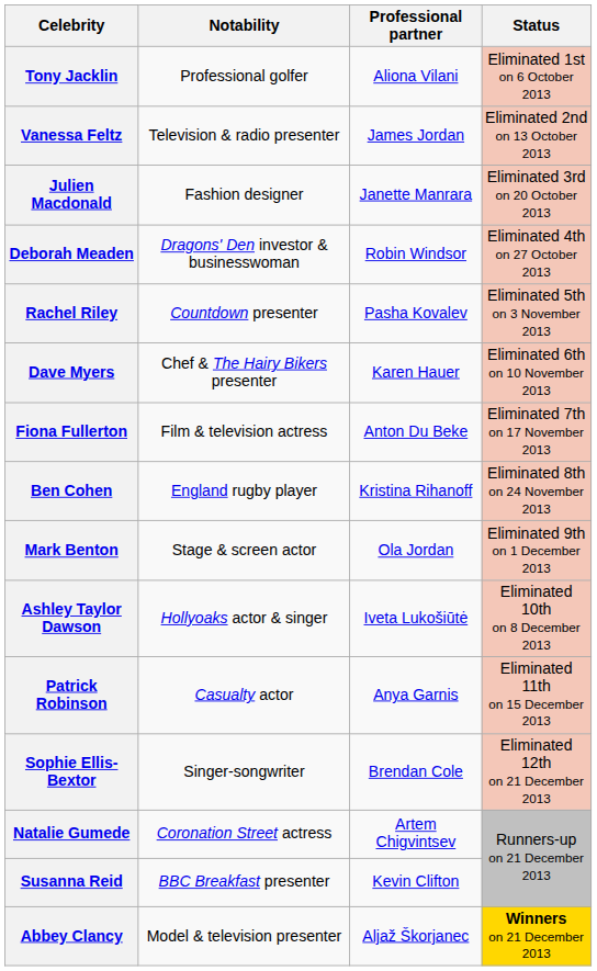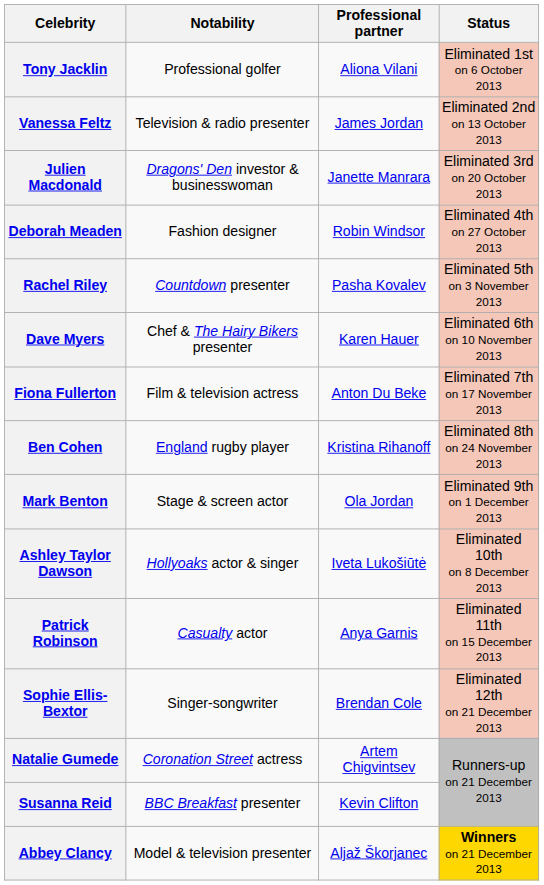Julien Macdonald | Notability: Fashion designer -> Dragons' Den investor & businesswoman
Deborah Meaden | Notability: Dragons' Den investor & businesswoman -> Fashion designer
